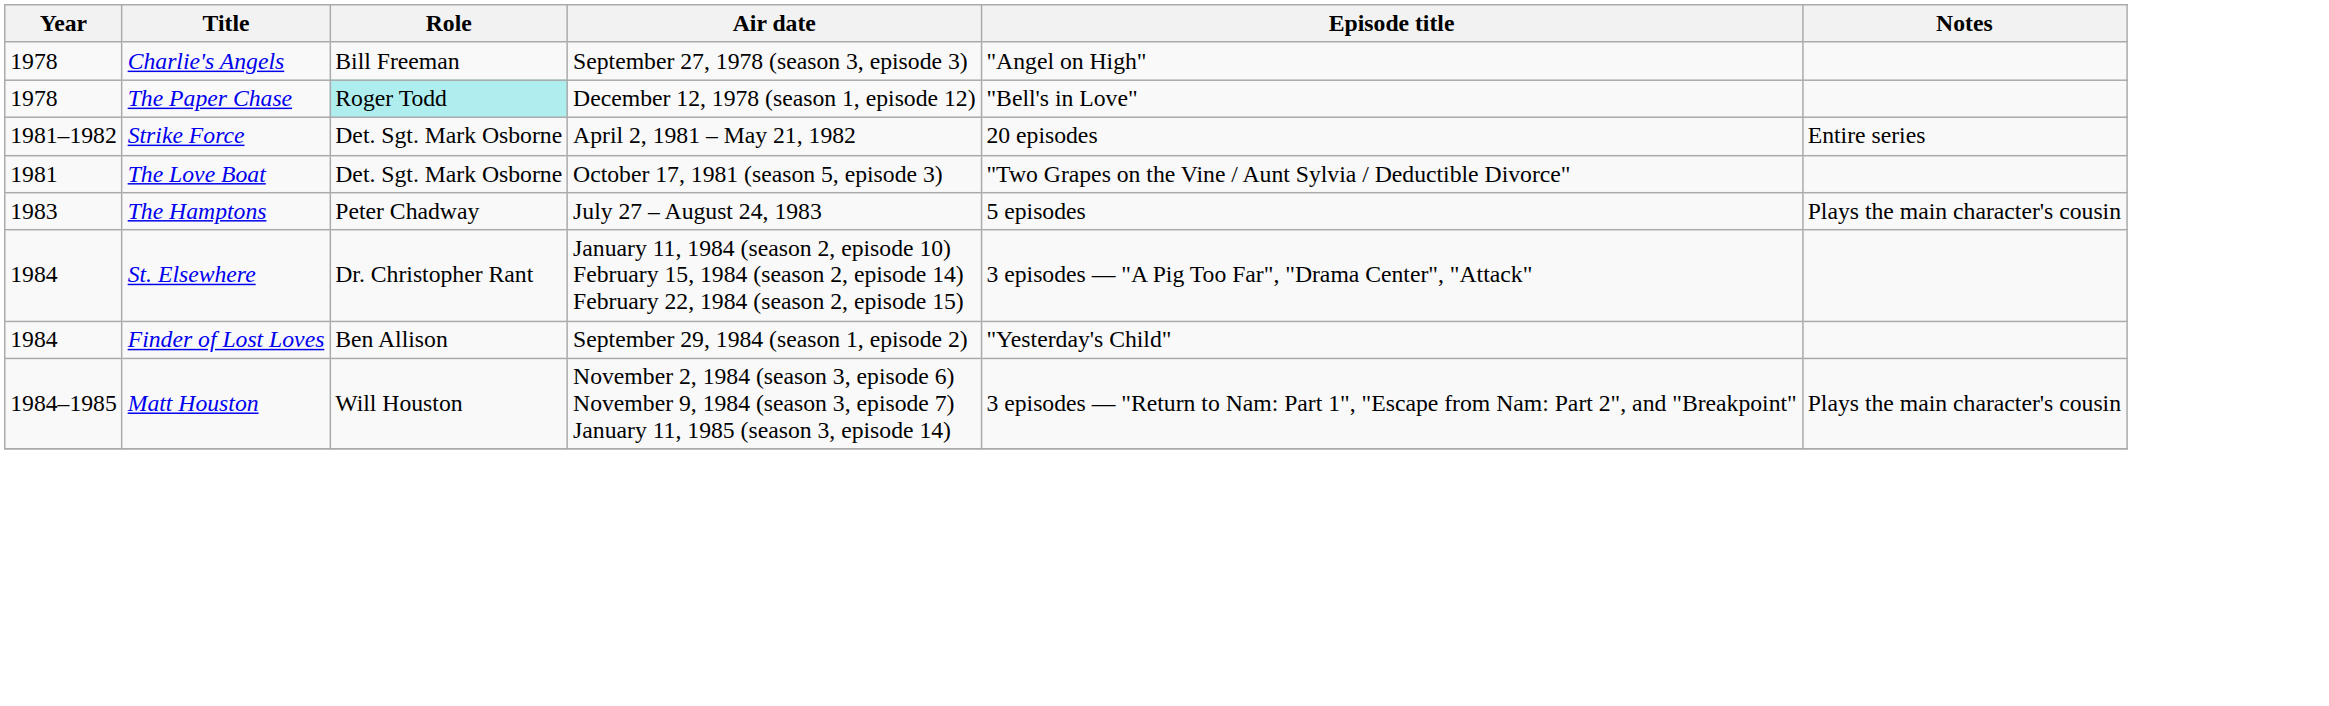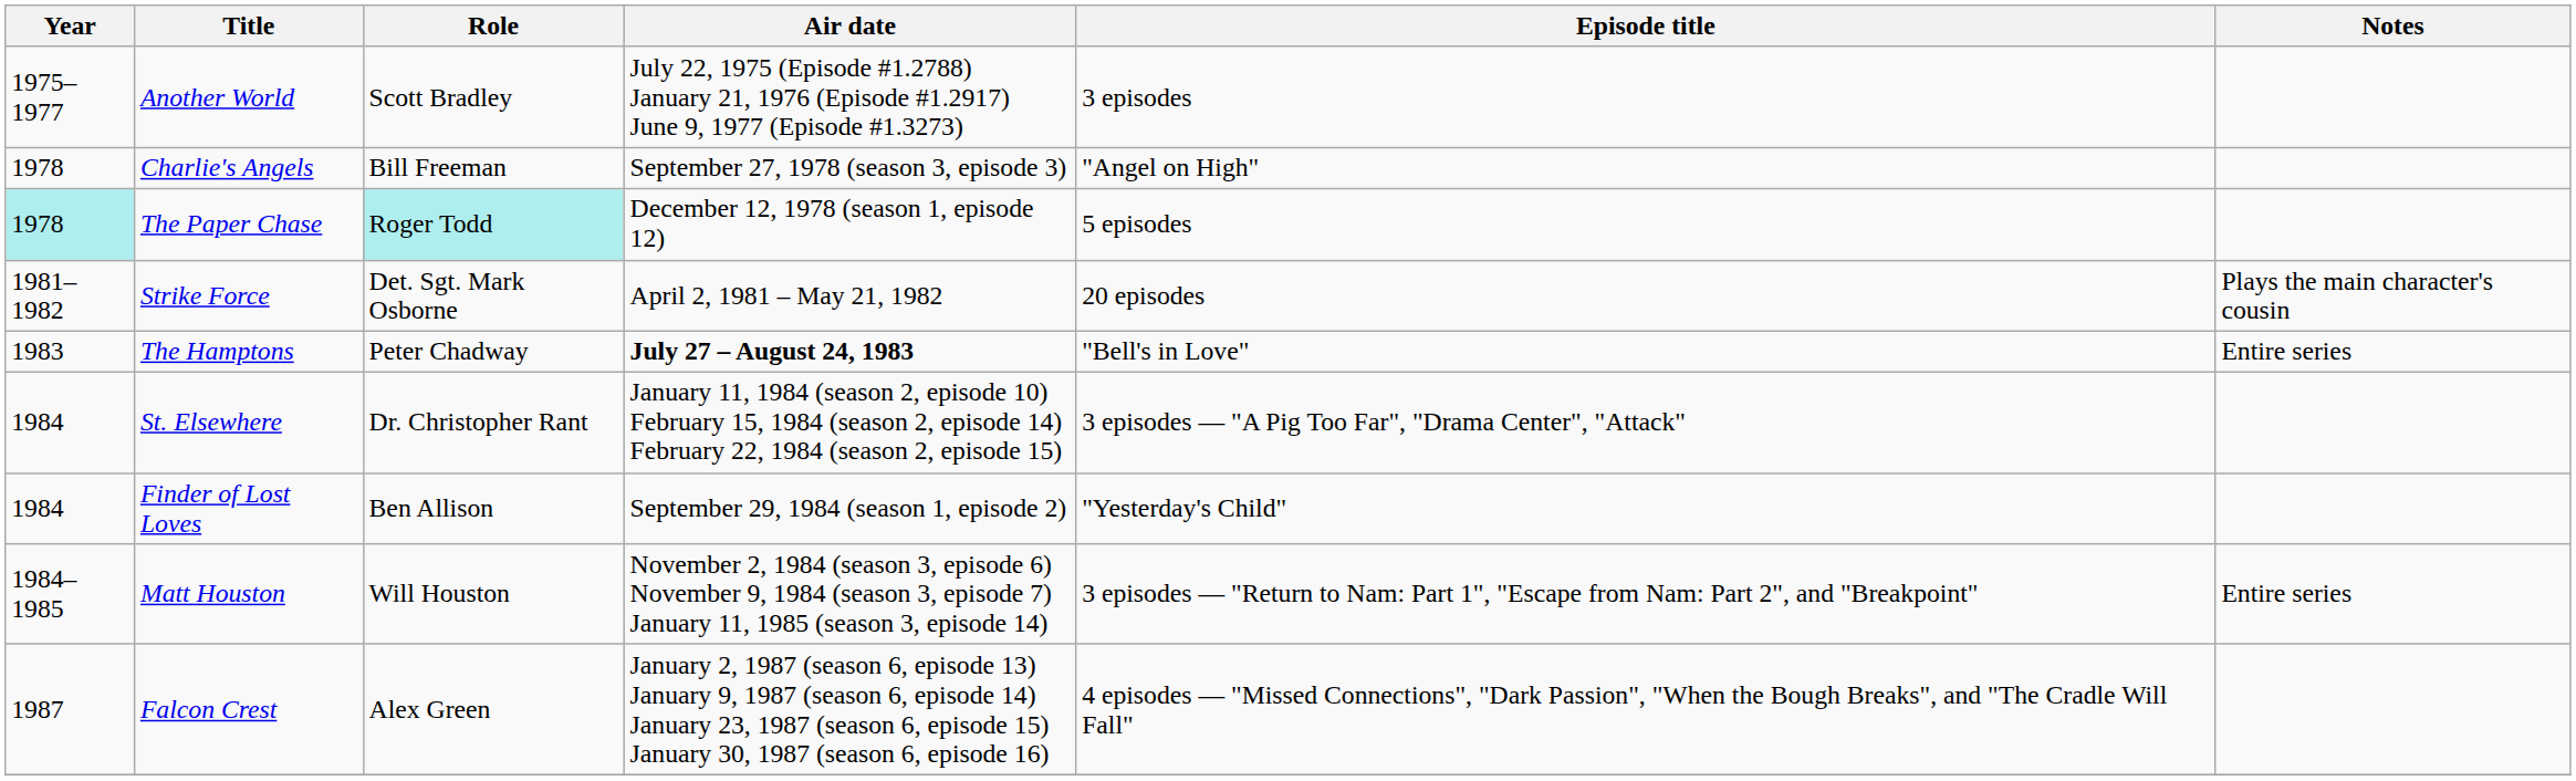+ row: 1975–1977 | Another World | Scott Bradley | July 22, 1975 (Episode #1.2788) January 21, 1976 (Episode #1.2917) June 9, 1977 (Episode #1.3273) | 3 episodes
The Paper Chase | Year: no background -> paleturquoise background
The Paper Chase | Episode title: "Bell's in Love" -> 5 episodes
Strike Force | Notes: Entire series -> Plays the main character's cousin
- row: 1981 | The Love Boat | Det. Sgt. Mark Osborne | October 17, 1981 (season 5, episode 3) | "Two Grapes on the Vine / Aunt Sylvia / Deductible Divorce"
The Hamptons | Air date: normal -> bold
The Hamptons | Episode title: 5 episodes -> "Bell's in Love"
The Hamptons | Notes: Plays the main character's cousin -> Entire series
Matt Houston | Notes: Plays the main character's cousin -> Entire series
+ row: 1987 | Falcon Crest | Alex Green | January 2, 1987 (season 6, episode 13) January 9, 1987 (season 6, episode 14) January 23, 1987 (season 6, episode 15) January 30, 1987 (season 6, episode 16) | 4 episodes — "Missed Connections", "Dark Passion", "When the Bough Breaks", and "The Cradle Will Fall"
